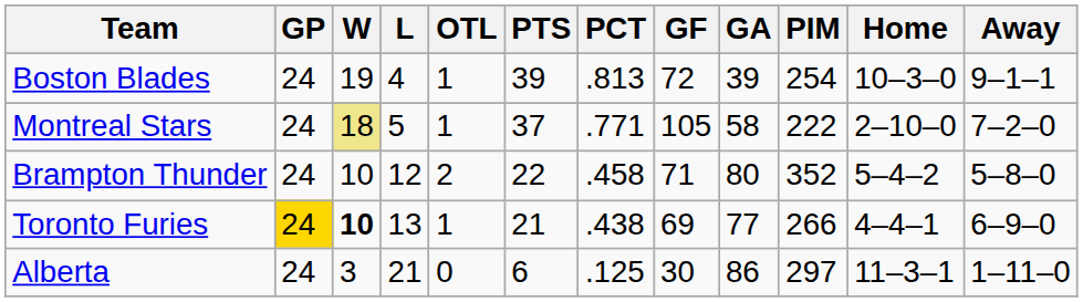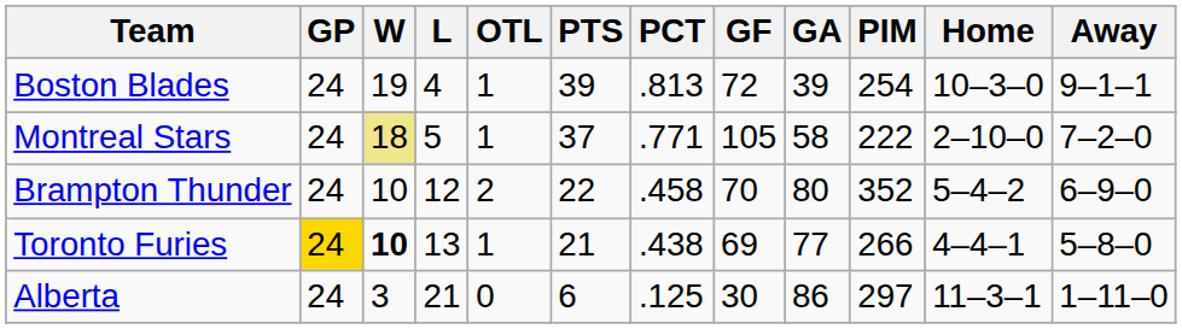Brampton Thunder | GF: 71 -> 70
Brampton Thunder | Away: 5–8–0 -> 6–9–0
Toronto Furies | Away: 6–9–0 -> 5–8–0
